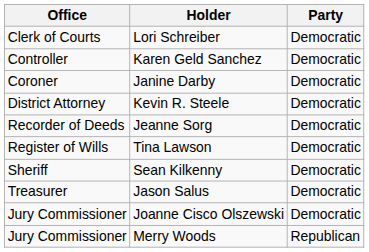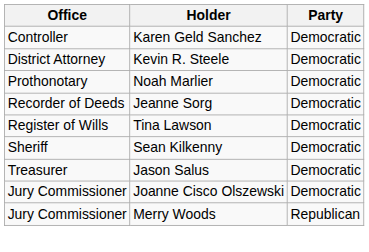- row: Clerk of Courts | Lori Schreiber | Democratic
- row: Coroner | Janine Darby | Democratic
+ row: Prothonotary | Noah Marlier | Democratic
